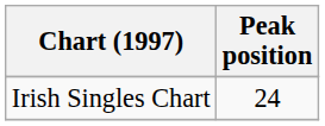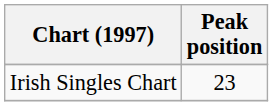Irish Singles Chart | Peak position: 24 -> 23
